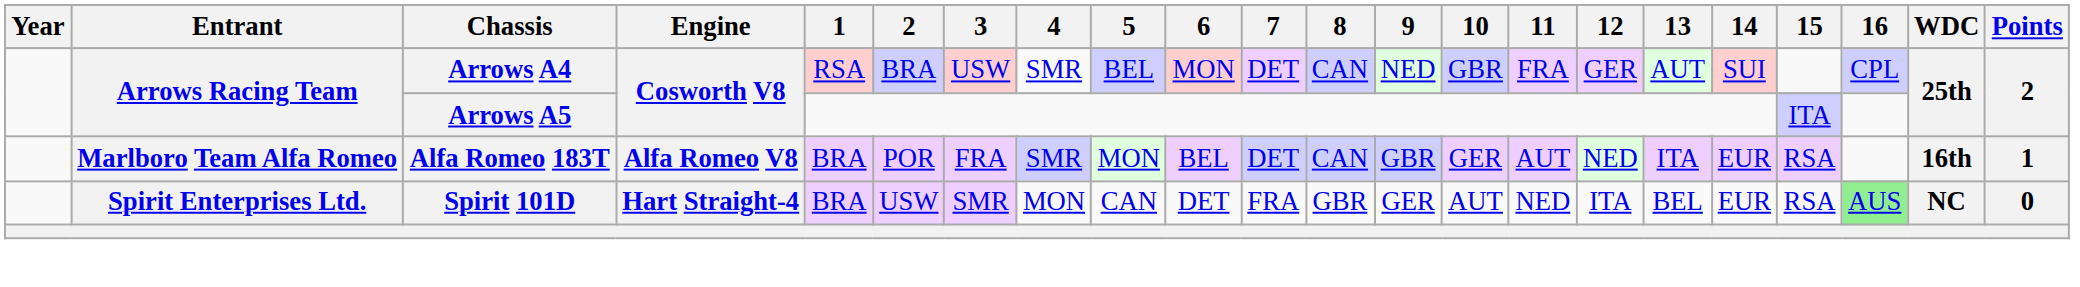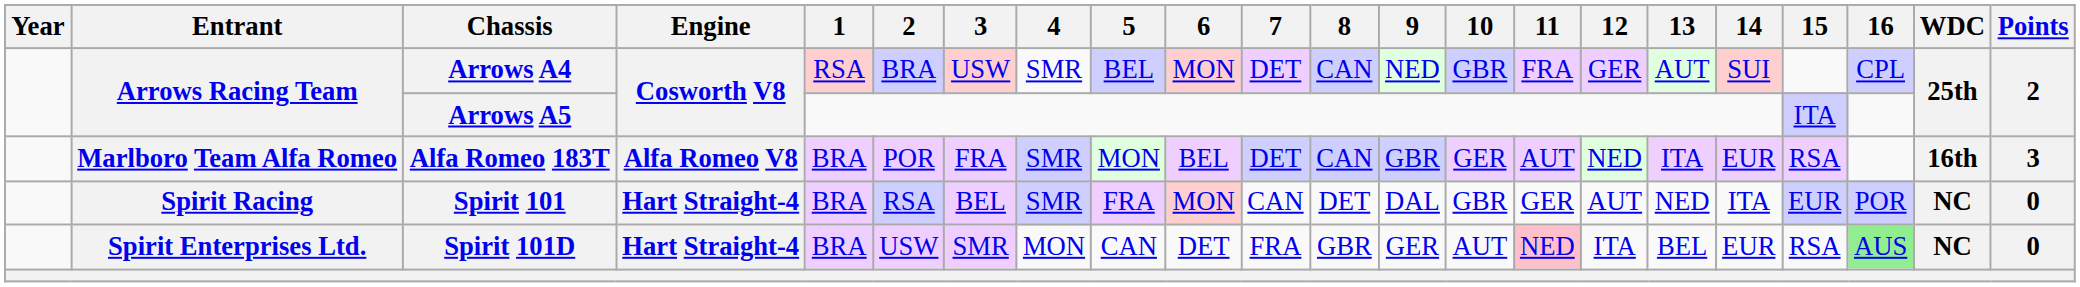Alfa Romeo 183T | Points: 1 -> 3
+ row: Spirit Racing | Spirit 101 | Hart Straight-4 | BRA | RSA | BEL | SMR | FRA | MON | CAN | DET | DAL | GBR | GER | AUT | NED | ITA | EUR | POR | NC | 0
Spirit 101D | 11: no background -> pink background
